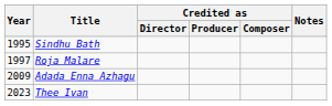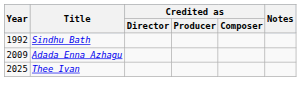Sindhu Bath | Year: 1995 -> 1992
- row: 1997 | Roja Malare
Thee Ivan | Year: 2023 -> 2025
